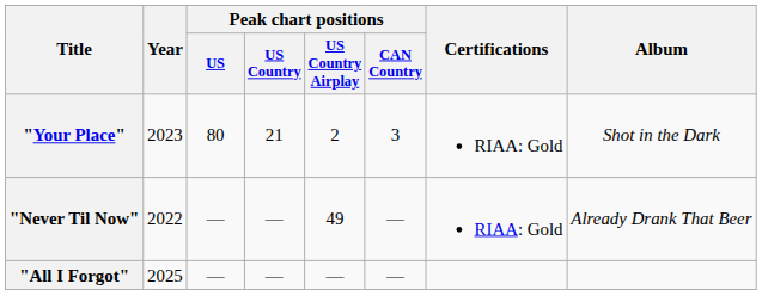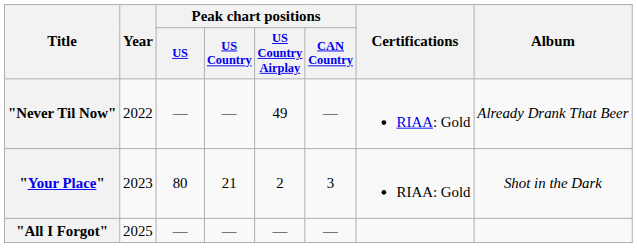rows swapped: "Never Til Now" <-> "Your Place"
